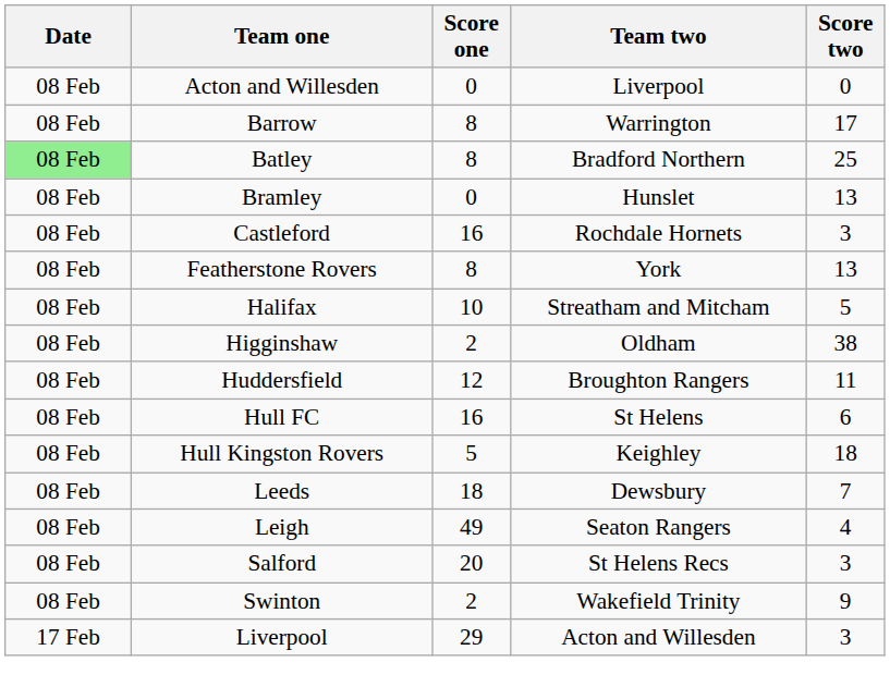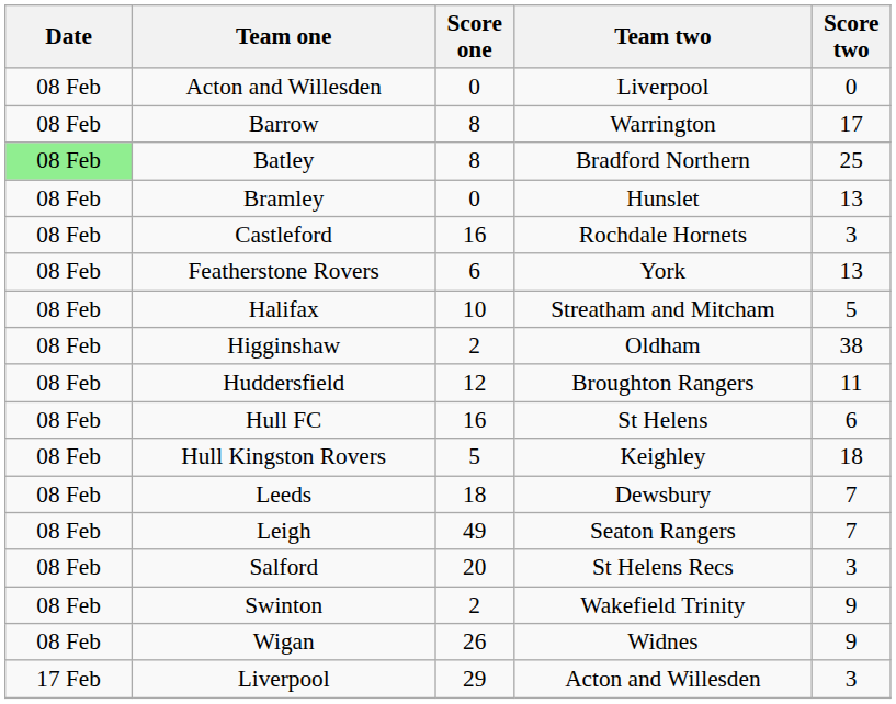Featherstone Rovers | Score one: 8 -> 6
Leigh | Score two: 4 -> 7
+ row: 08 Feb | Wigan | 26 | Widnes | 9
